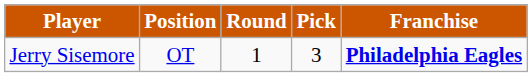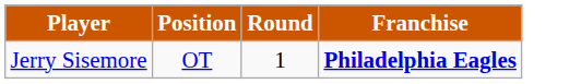- column: Pick | 3
